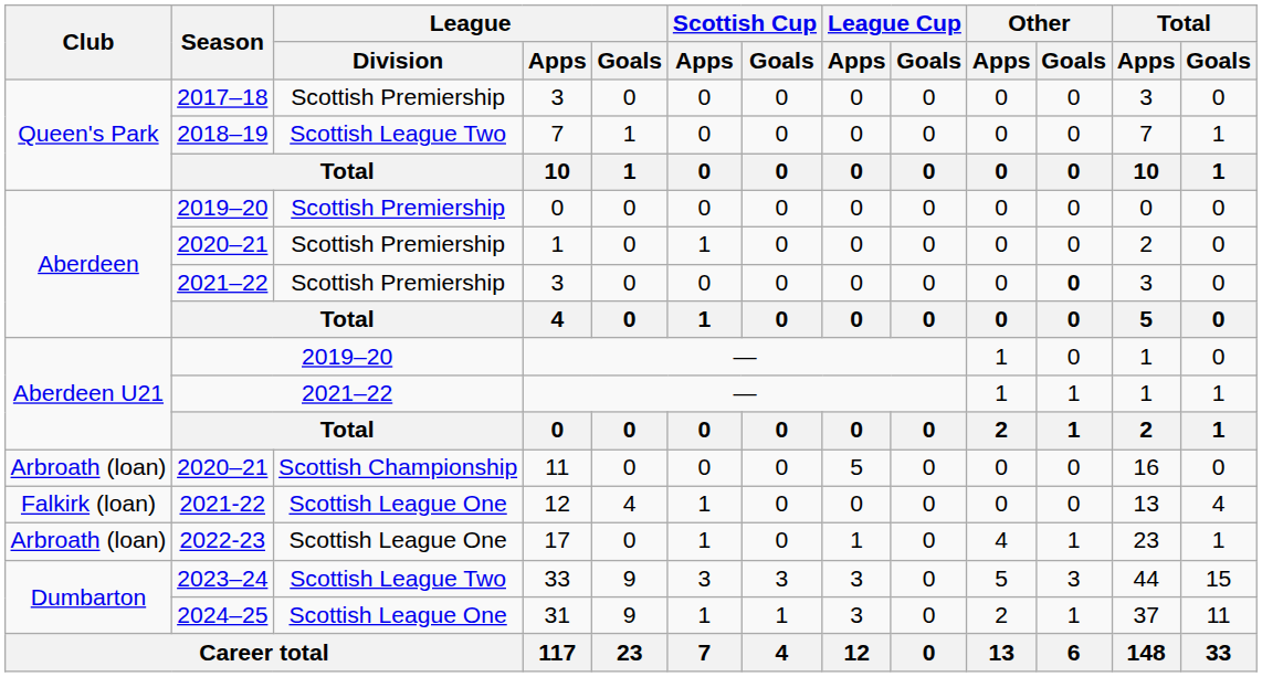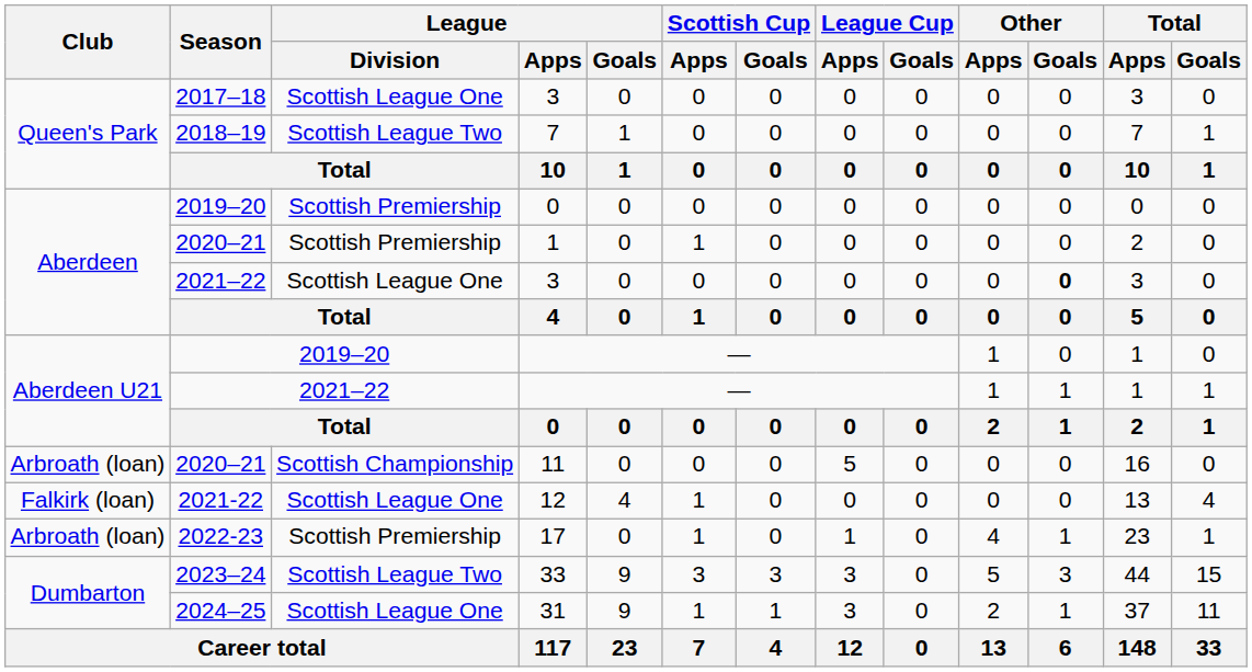2017–18 / 3 | League / Division: Scottish Premiership -> Scottish League One
2021–22 / 3 | League / Division: Scottish Premiership -> Scottish League One
17 | League / Division: Scottish League One -> Scottish Premiership
